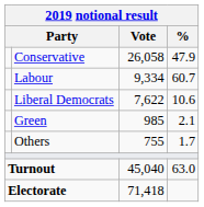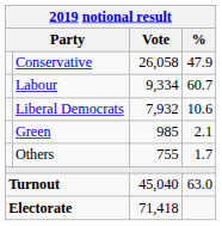Liberal Democrats | Vote: 7,622 -> 7,932
